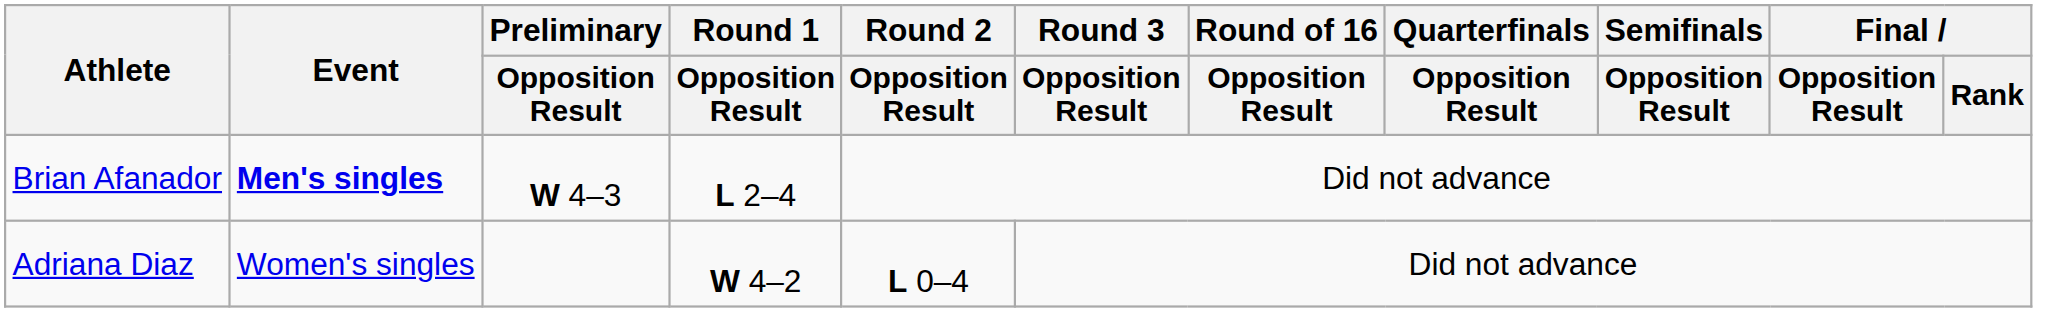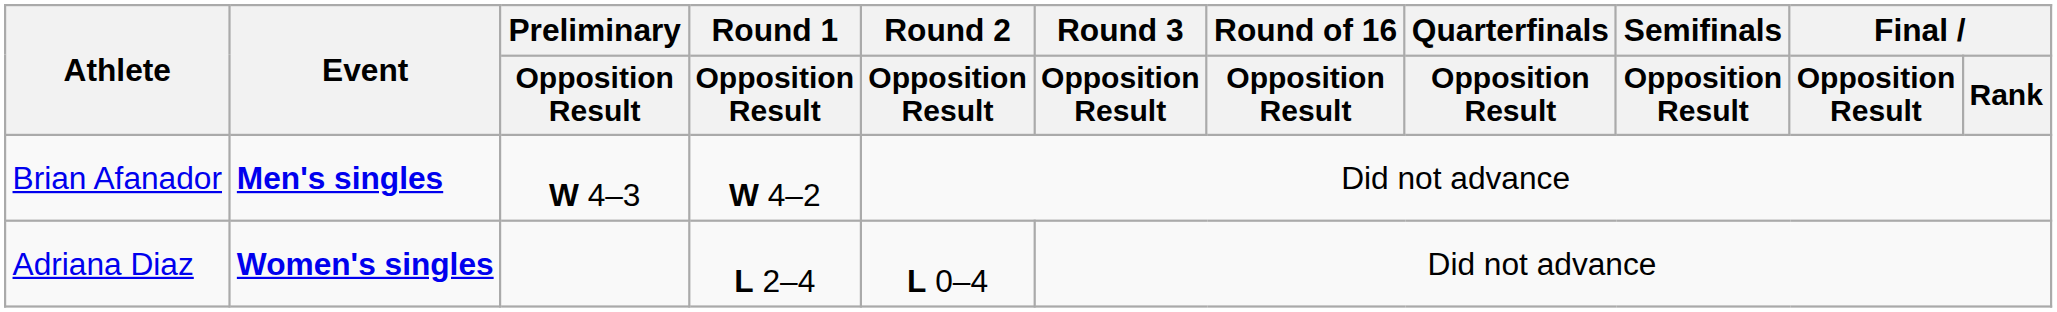Brian Afanador | Round 1 / Opposition Result: L 2–4 -> W 4–2
Adriana Diaz | Event: normal -> bold
Adriana Diaz | Round 1 / Opposition Result: W 4–2 -> L 2–4
